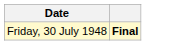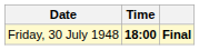+ column: Time | 18:00
